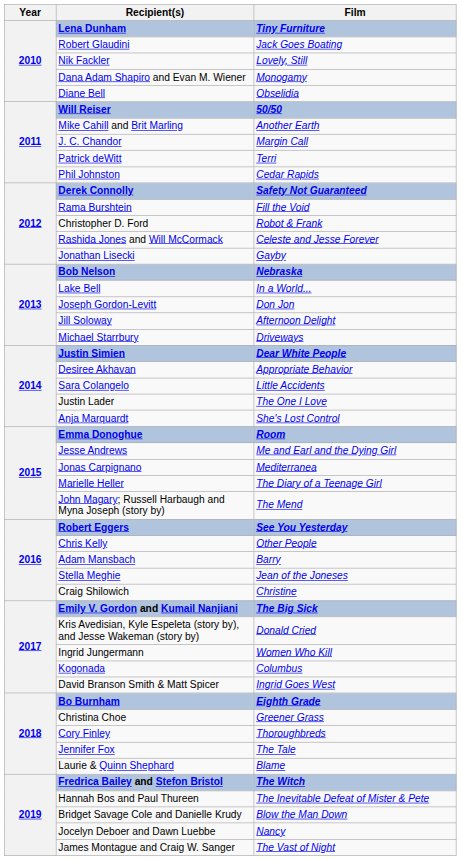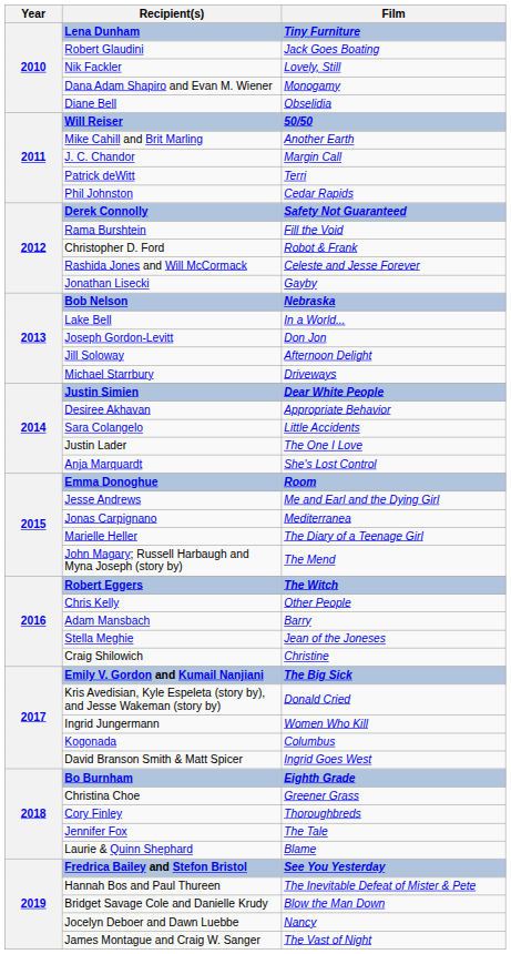Robert Eggers | Film: See You Yesterday -> The Witch
Fredrica Bailey and Stefon Bristol | Film: The Witch -> See You Yesterday
